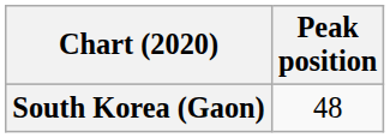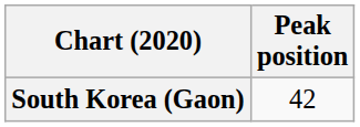South Korea (Gaon) | Peak position: 48 -> 42
